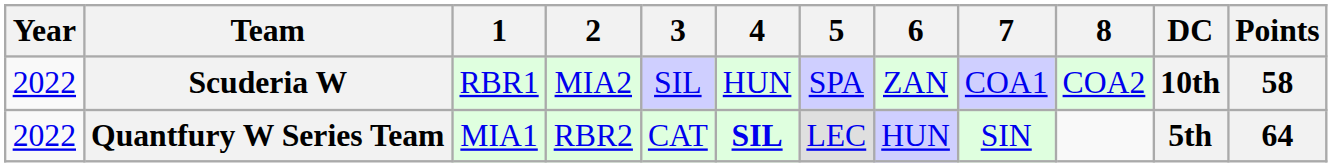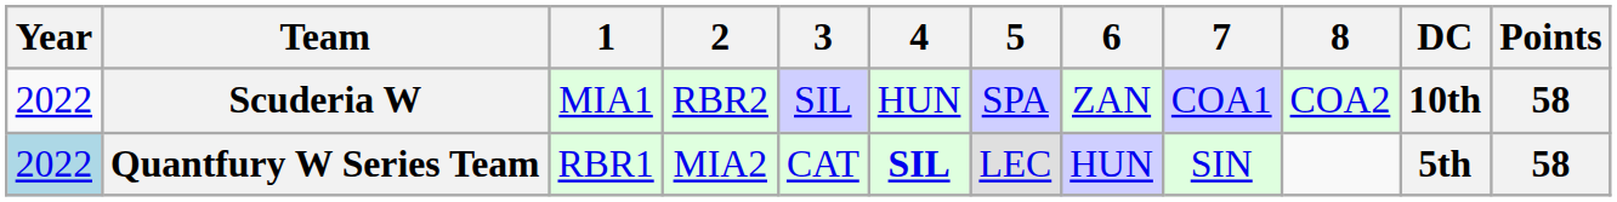Scuderia W | 1: RBR1 -> MIA1
Scuderia W | 2: MIA2 -> RBR2
Quantfury W Series Team | Year: no background -> lightblue background
Quantfury W Series Team | 1: MIA1 -> RBR1
Quantfury W Series Team | 2: RBR2 -> MIA2
Quantfury W Series Team | Points: 64 -> 58
